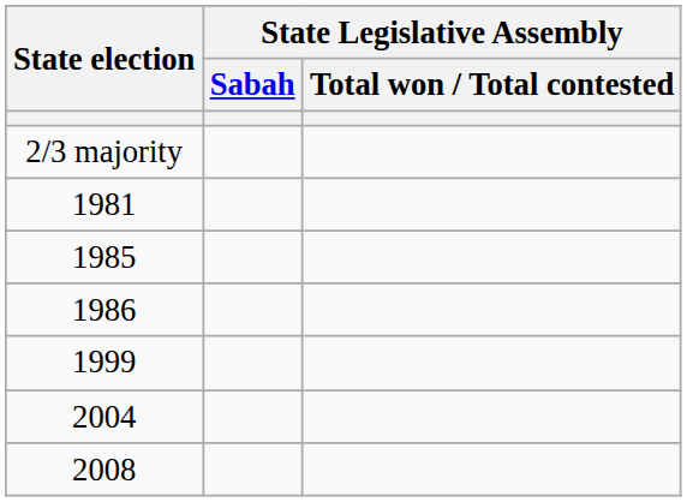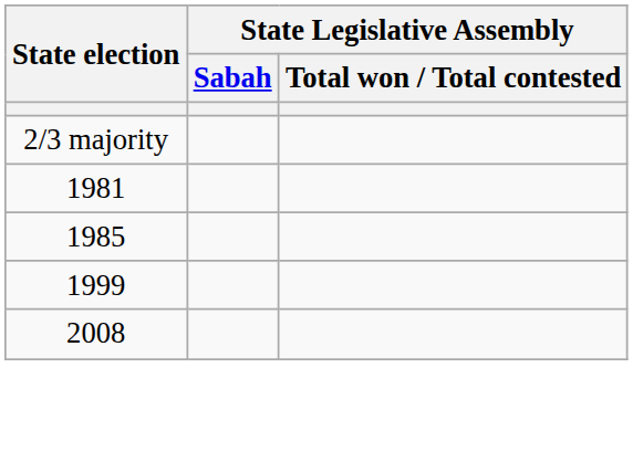- row: 1986
- row: 2004
